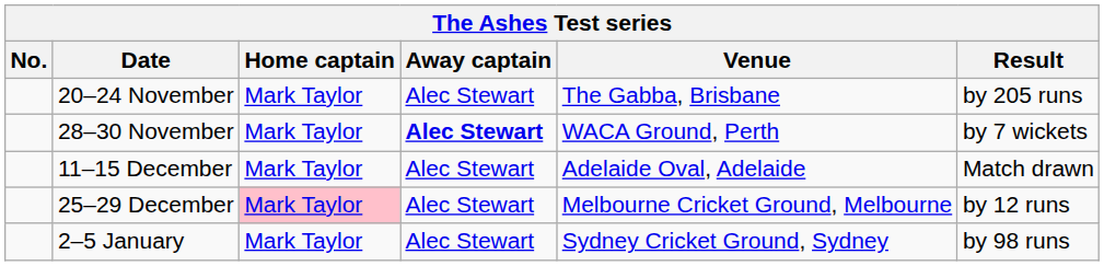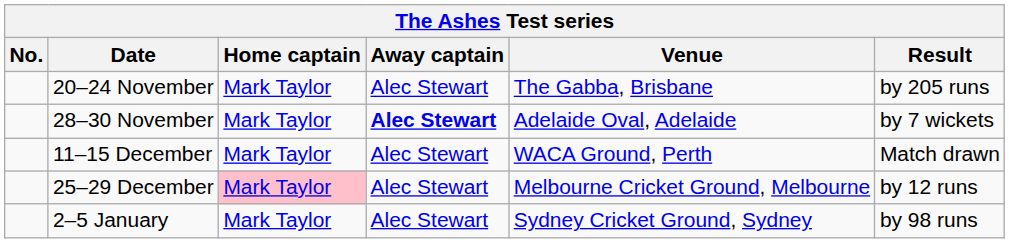28–30 November | Venue: WACA Ground, Perth -> Adelaide Oval, Adelaide
11–15 December | Venue: Adelaide Oval, Adelaide -> WACA Ground, Perth
